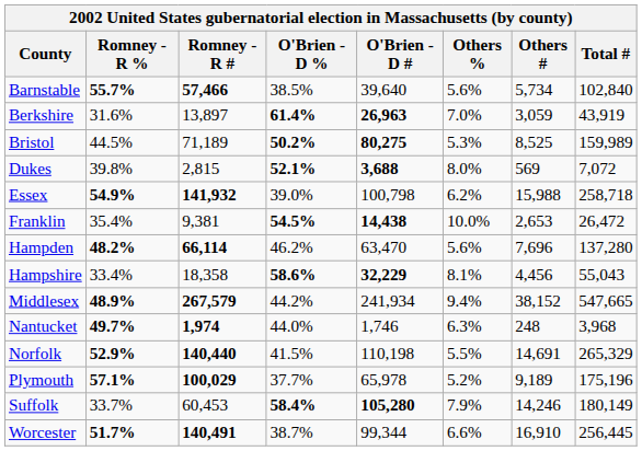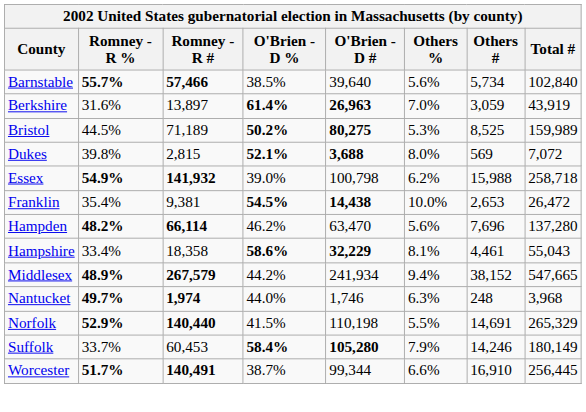Hampshire | Others #: 4,456 -> 4,461
- row: Plymouth | 57.1% | 100,029 | 37.7% | 65,978 | 5.2% | 9,189 | 175,196
